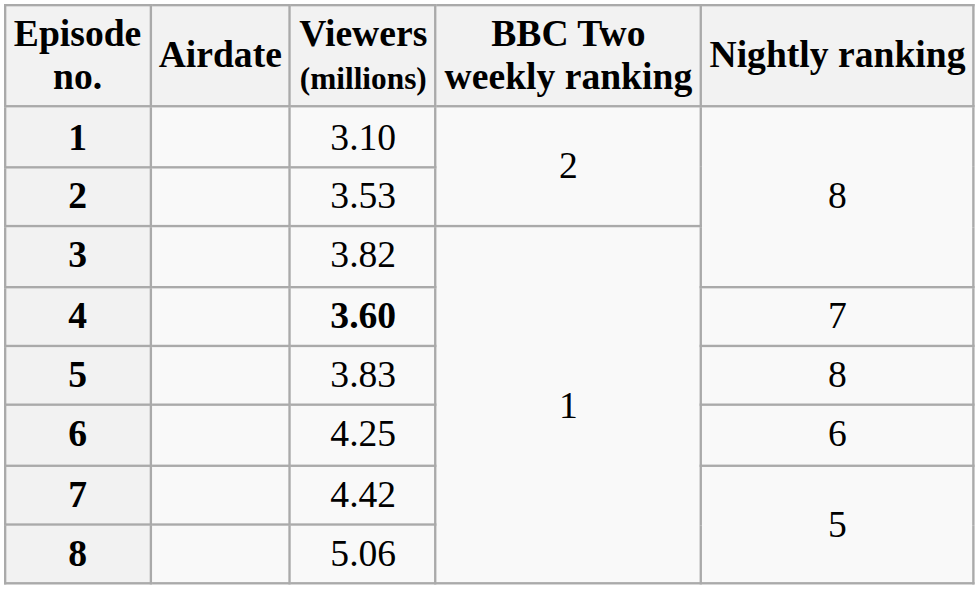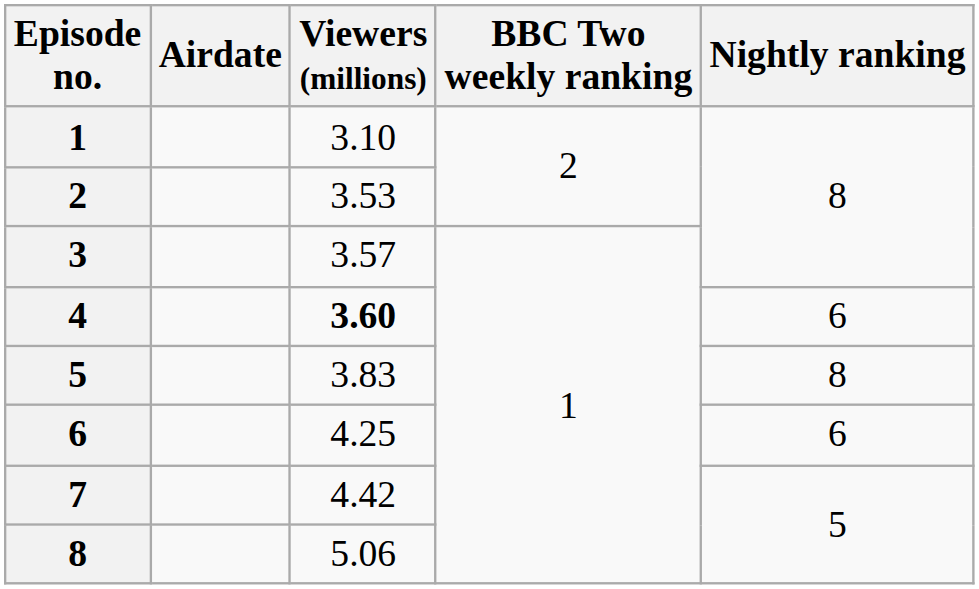3 | Viewers (millions): 3.82 -> 3.57
4 | Nightly ranking: 7 -> 6
